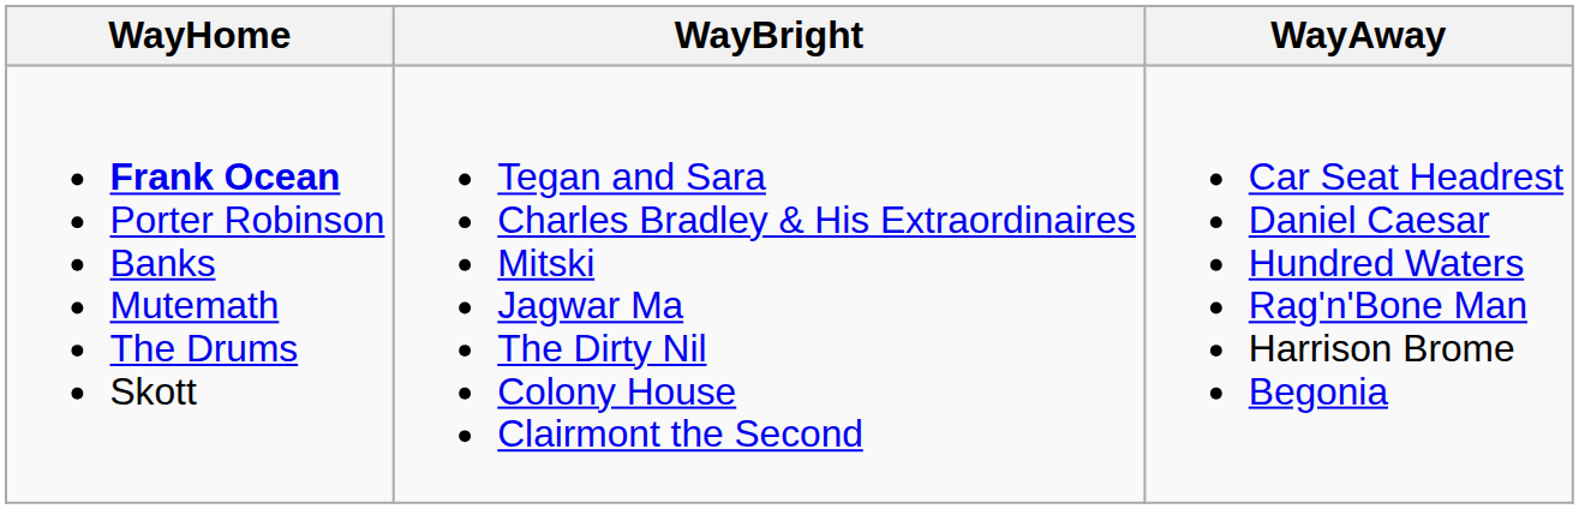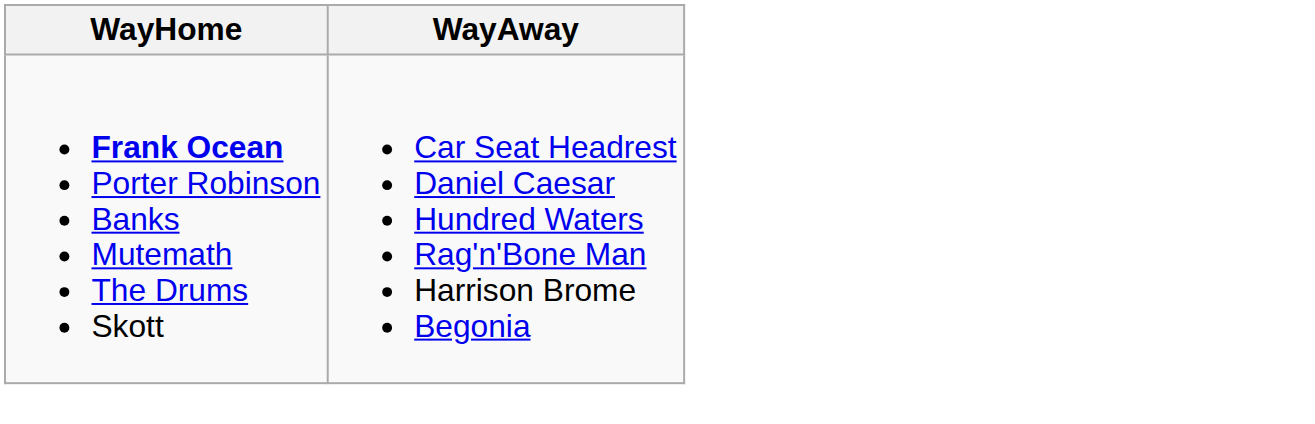- column: WayBright | Tegan and Sara Charles Bradley & His Extraordinaires Mitski Jagwar Ma The Dirty Nil Colony House Clairmont the Second
